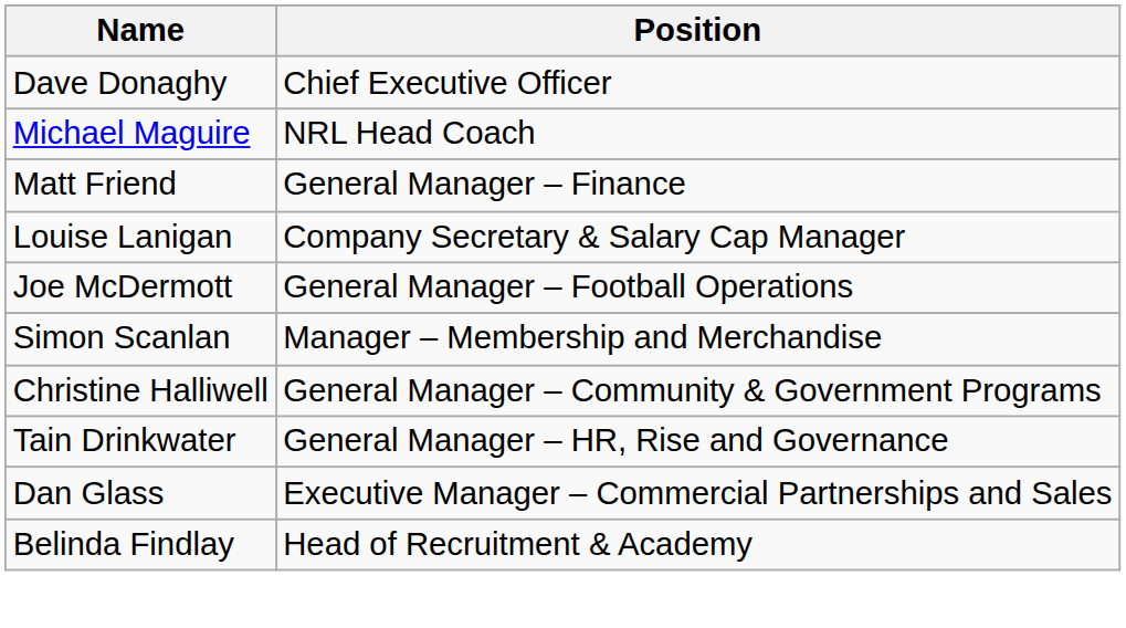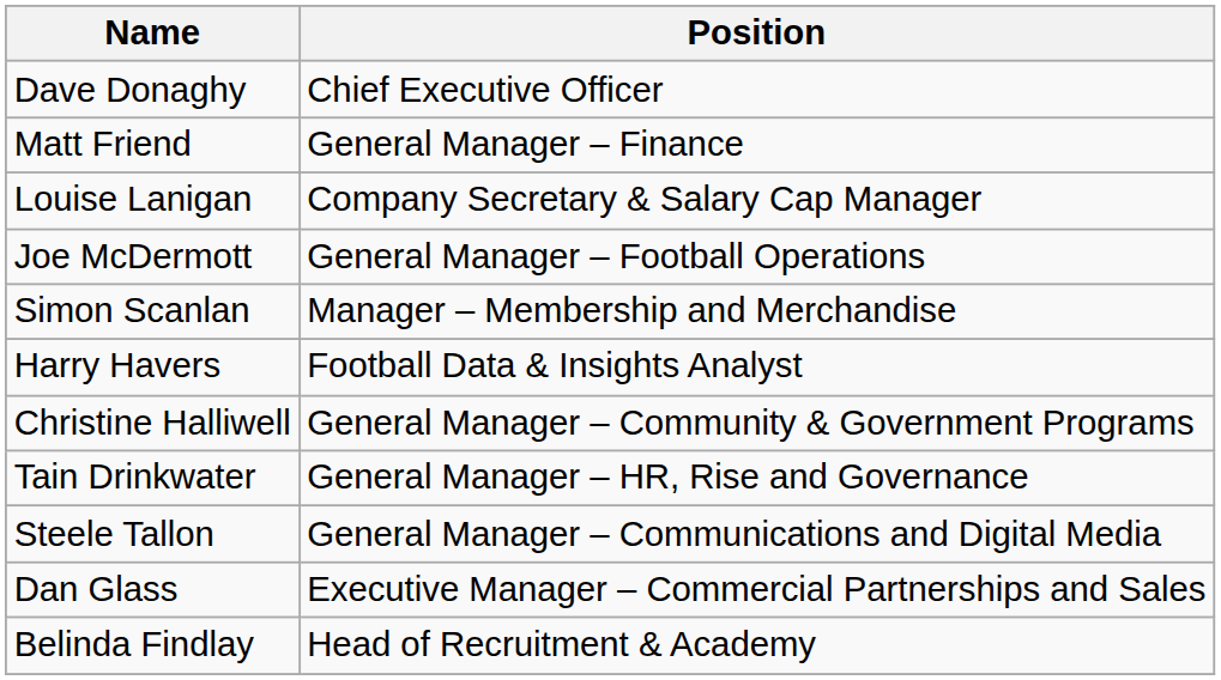- row: Michael Maguire | NRL Head Coach
+ row: Harry Havers | Football Data & Insights Analyst
+ row: Steele Tallon | General Manager – Communications and Digital Media
